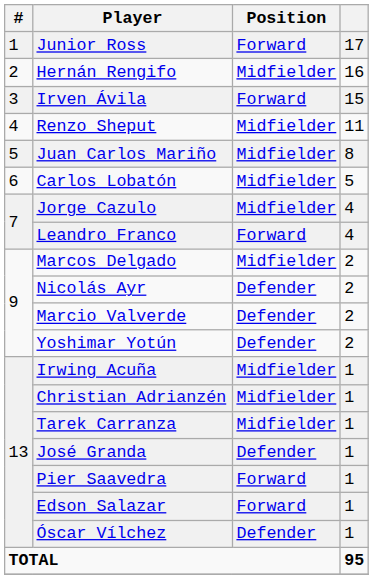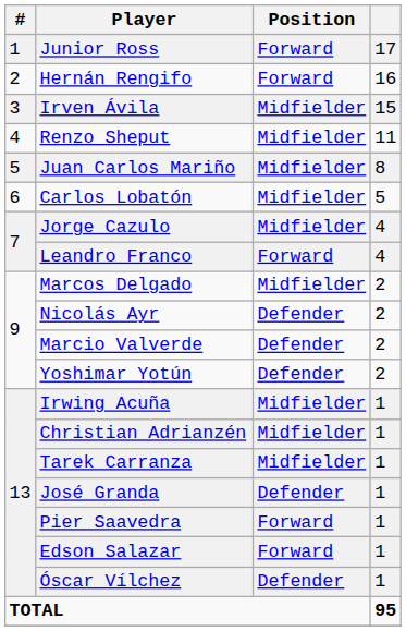Hernán Rengifo | Position: Midfielder -> Forward
Irven Ávila | Position: Forward -> Midfielder
